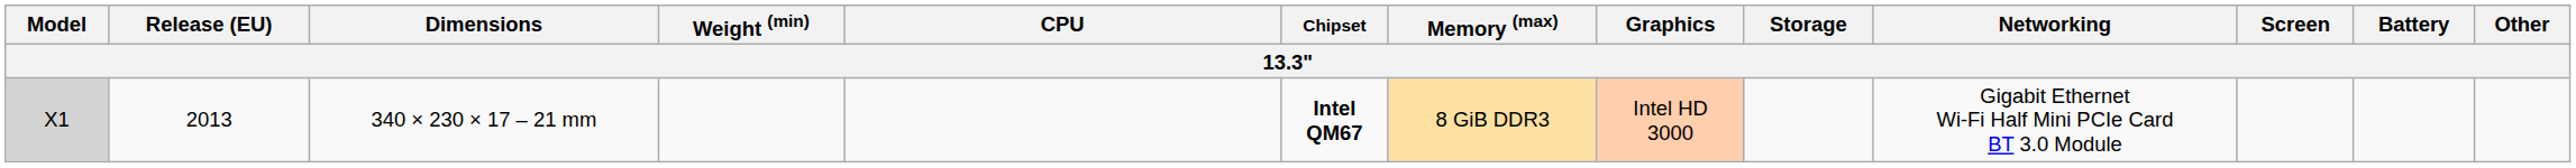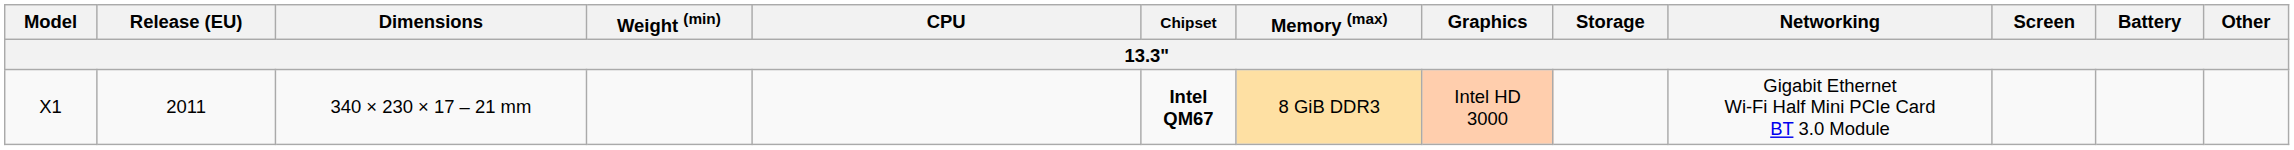340 × 230 × 17 – 21 mm | Model: lightgrey background -> no background
340 × 230 × 17 – 21 mm | Release (EU): 2013 -> 2011
